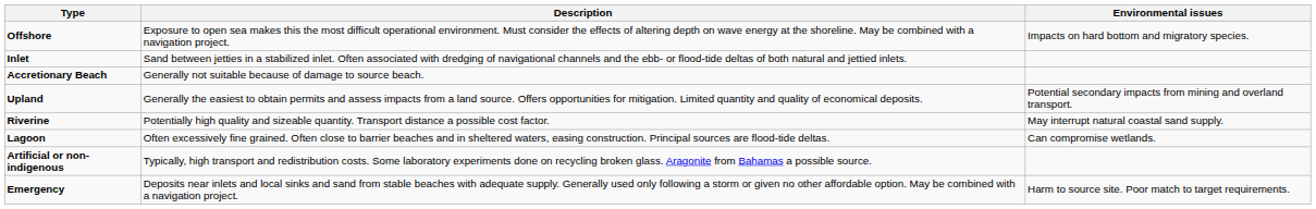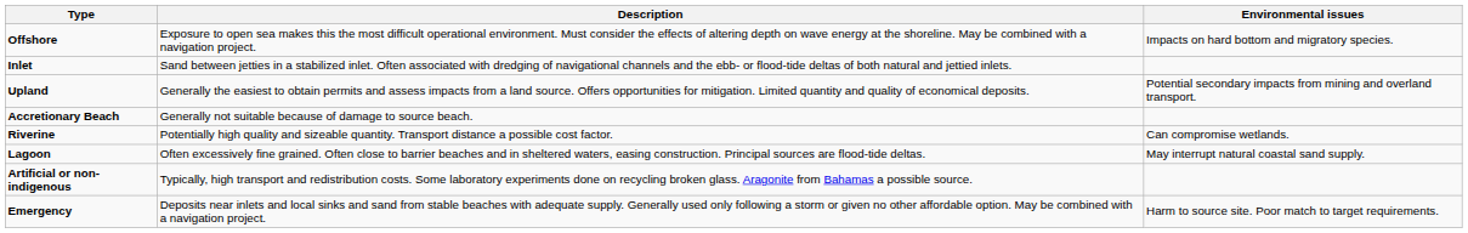rows swapped: Accretionary Beach <-> Upland
Riverine | Environmental issues: May interrupt natural coastal sand supply. -> Can compromise wetlands.
Lagoon | Environmental issues: Can compromise wetlands. -> May interrupt natural coastal sand supply.
